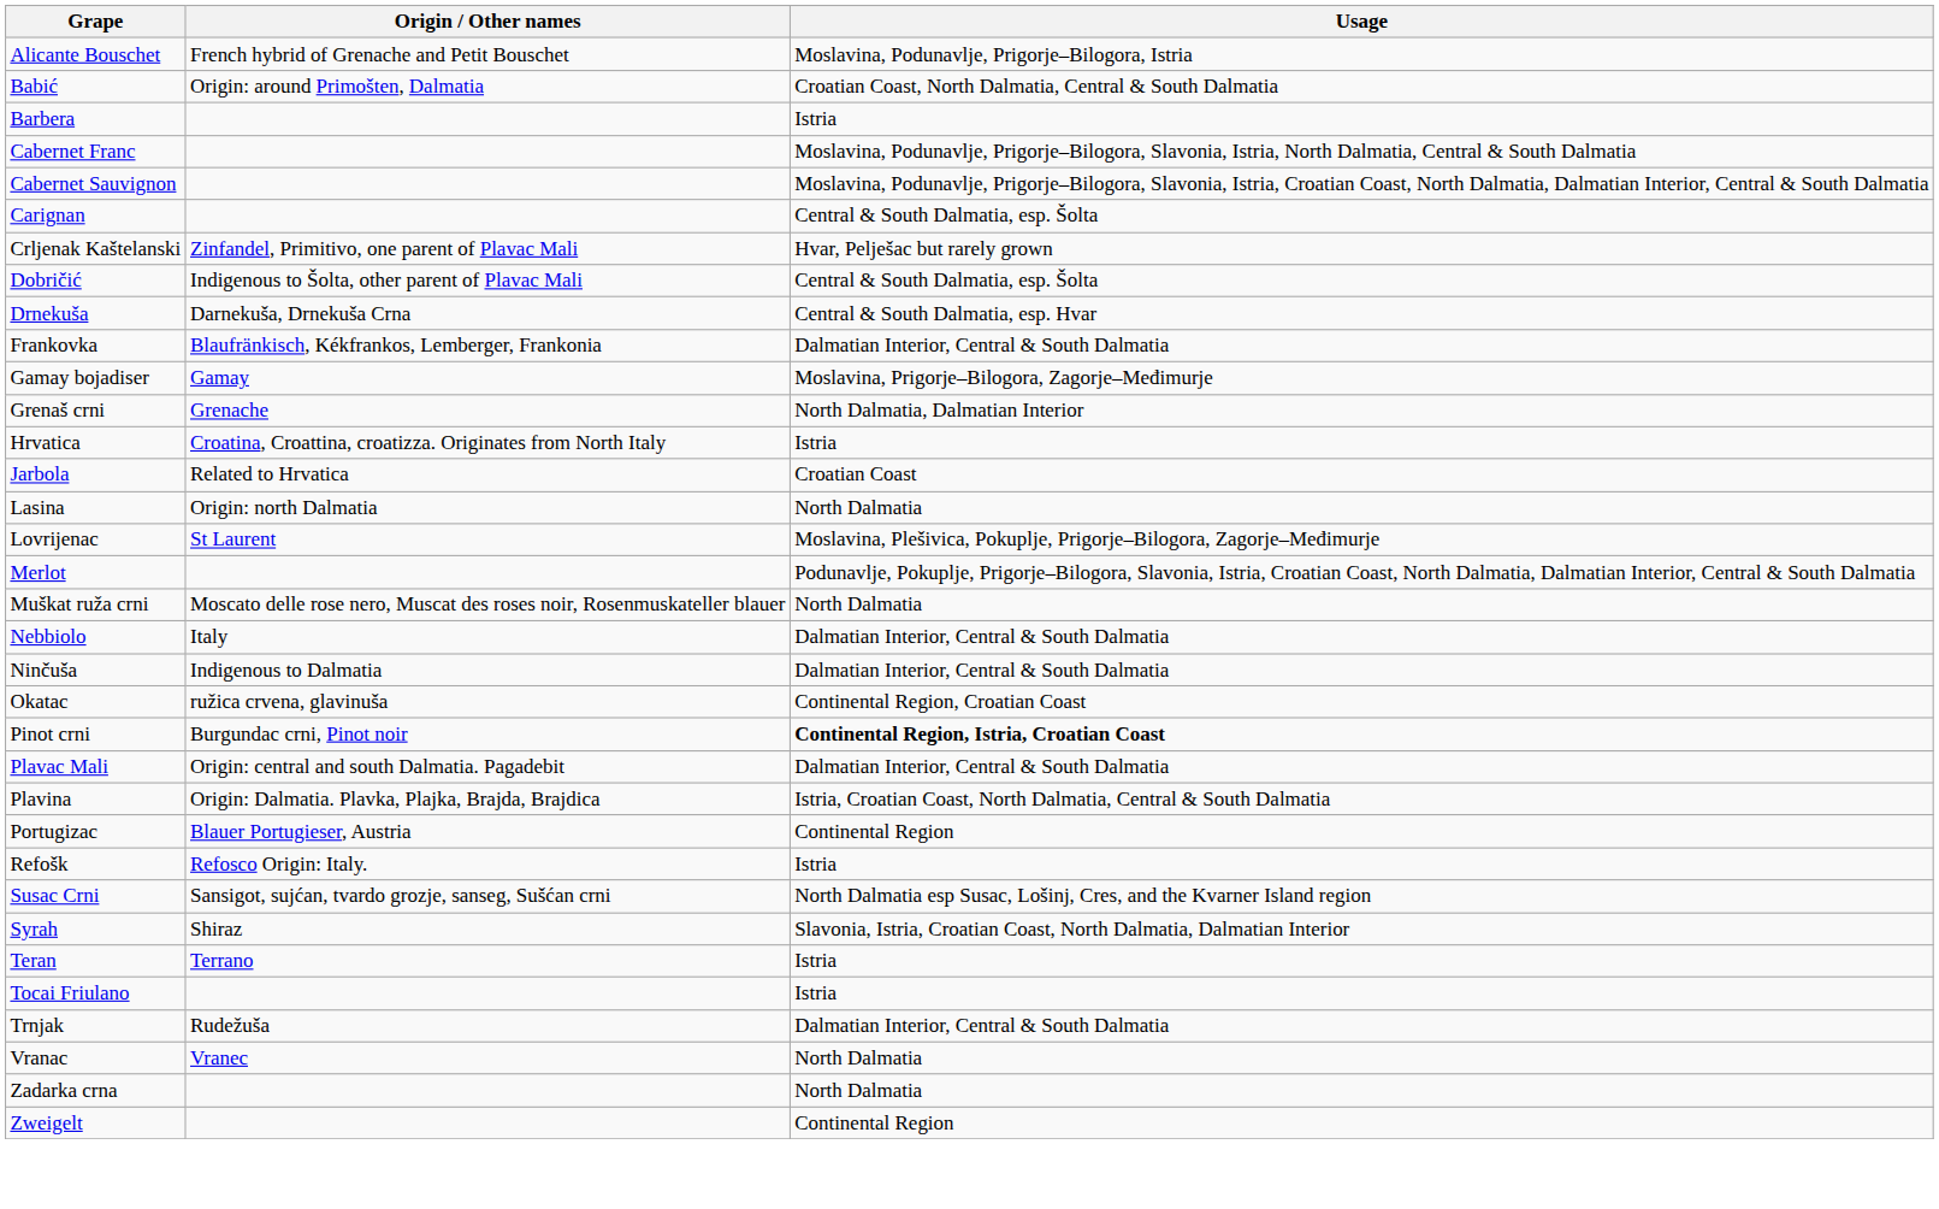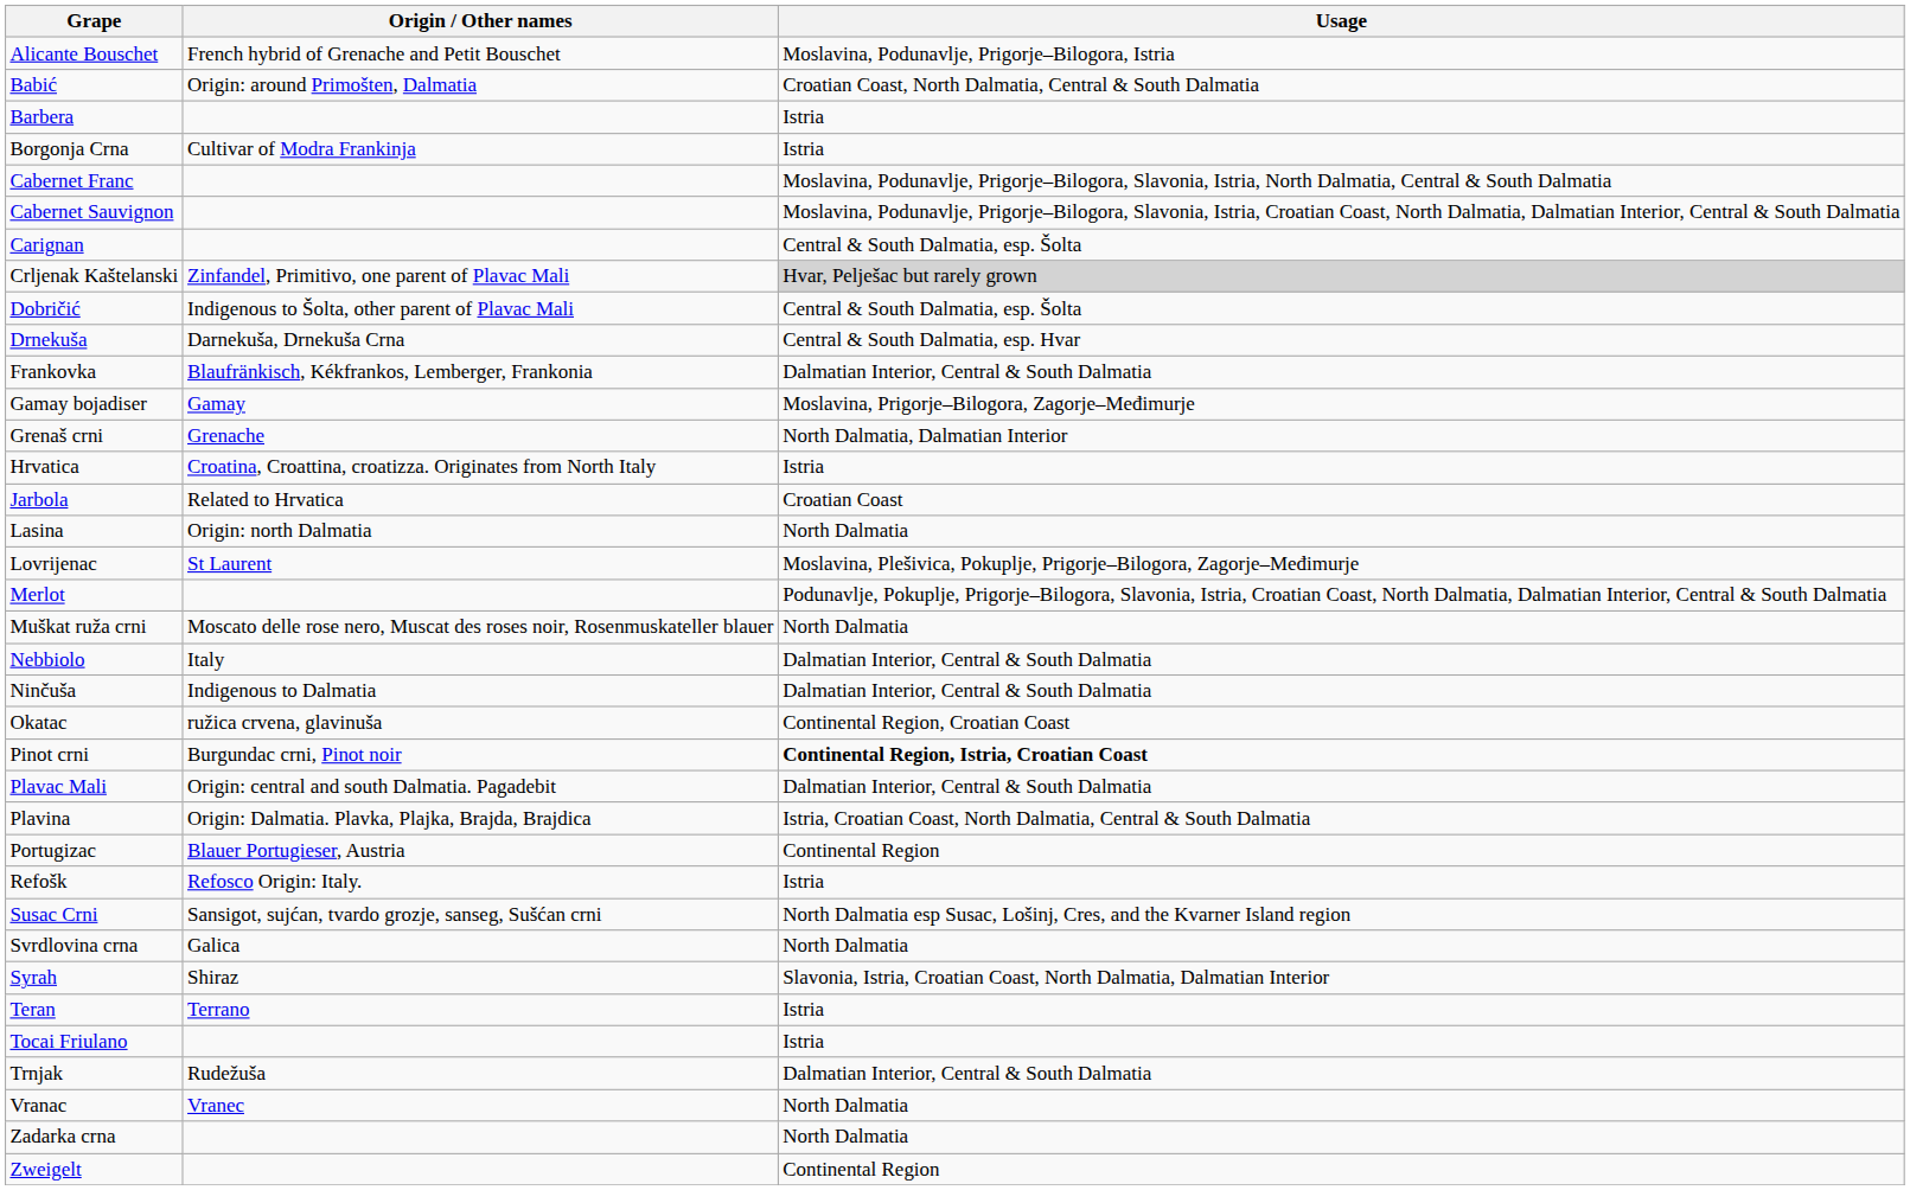+ row: Borgonja Crna | Cultivar of Modra Frankinja | Istria
Crljenak Kaštelanski | Usage: no background -> lightgrey background
+ row: Svrdlovina crna | Galica | North Dalmatia
